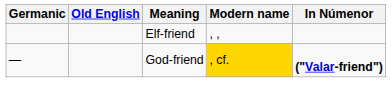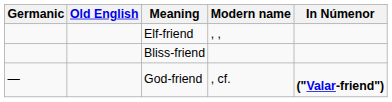+ row: Bliss-friend
God-friend | Modern name: gold background -> no background
